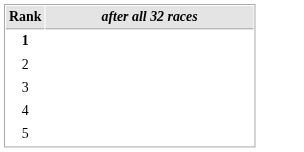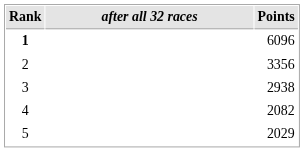+ column: Points | 6096 | 3356 | 2938 | 2082 | 2029
